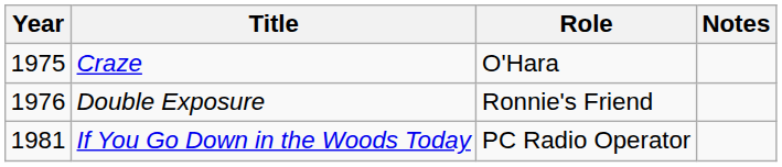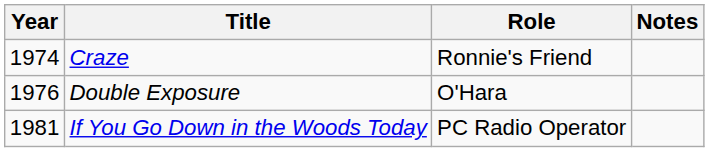Craze | Year: 1975 -> 1974
Craze | Role: O'Hara -> Ronnie's Friend
Double Exposure | Role: Ronnie's Friend -> O'Hara
